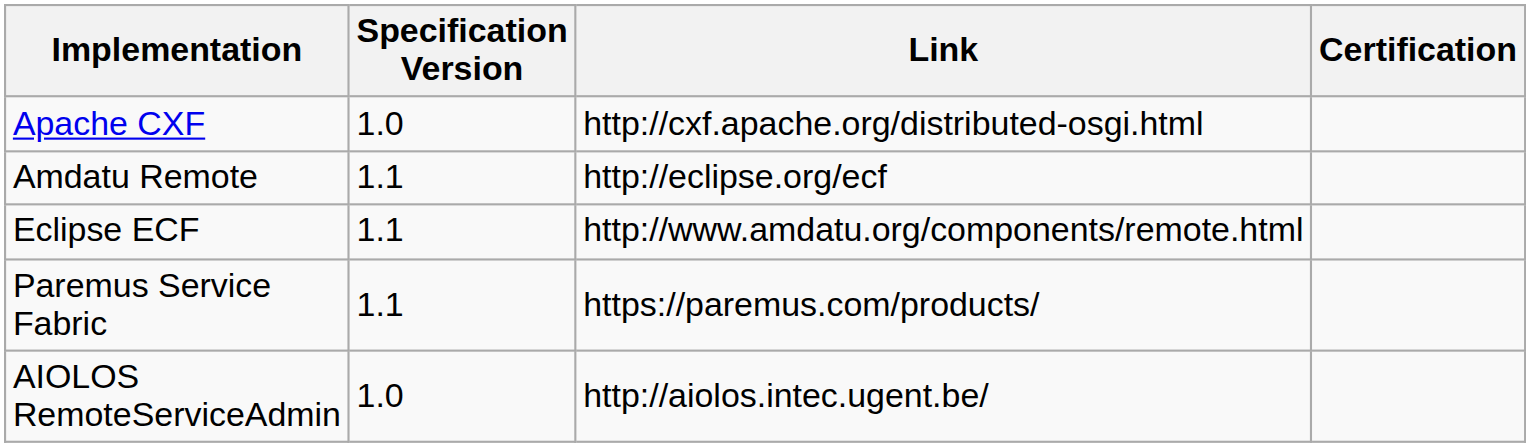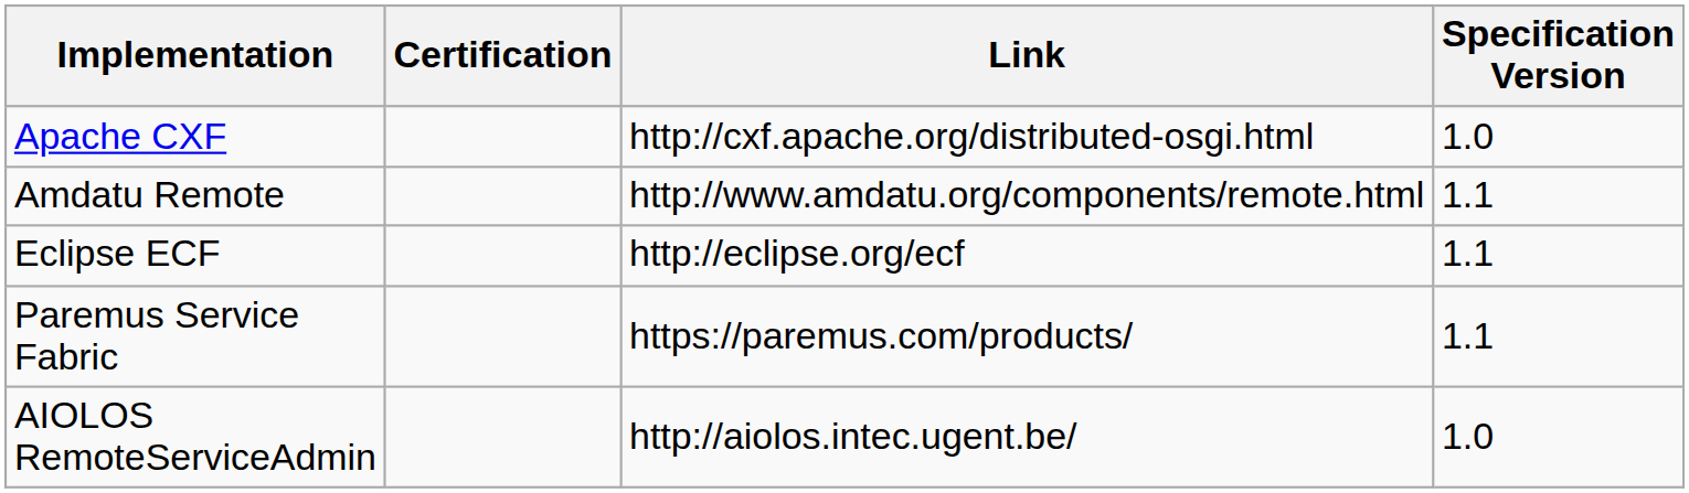columns swapped: Specification Version <-> Certification
Amdatu Remote | Link: http://eclipse.org/ecf -> http://www.amdatu.org/components/remote.html
Eclipse ECF | Link: http://www.amdatu.org/components/remote.html -> http://eclipse.org/ecf
